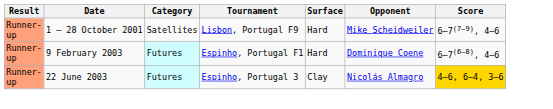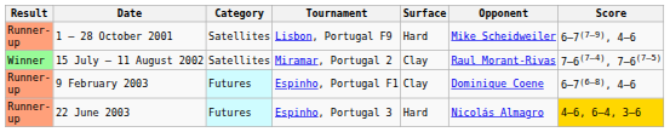+ row: Winner | 15 July – 11 August 2002 | Satellites | Miramar, Portugal 2 | Clay | Raul Morant-Rivas | 7–6(7–4), 7–6(7–5)
9 February 2003 | Surface: Hard -> Clay
22 June 2003 | Surface: Clay -> Hard
